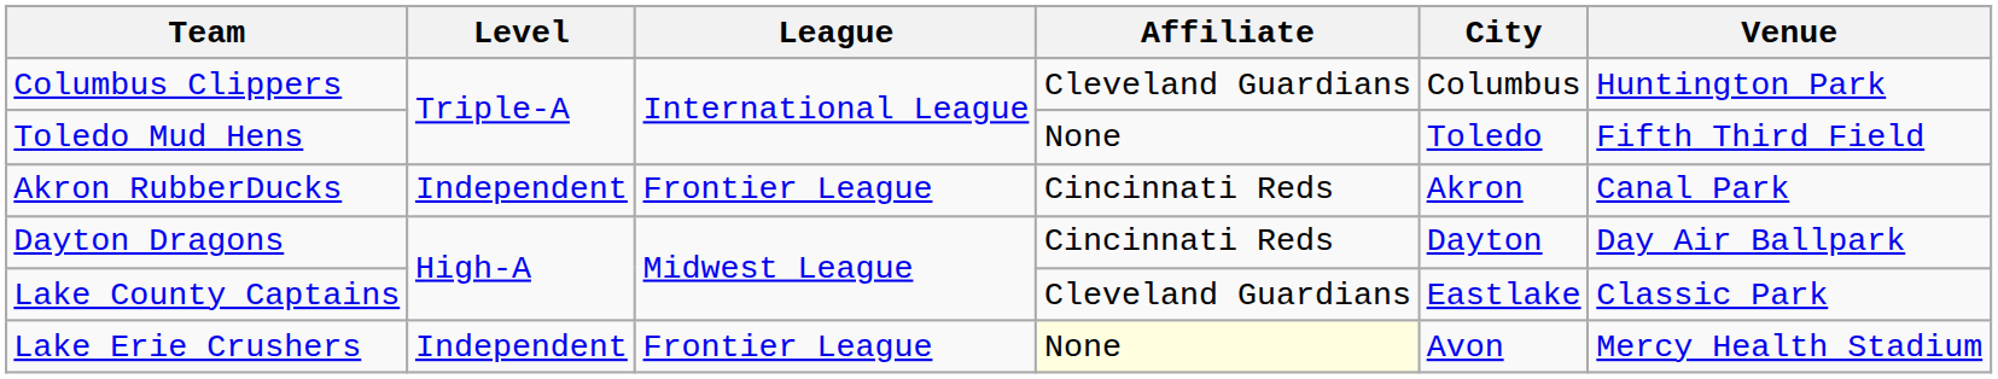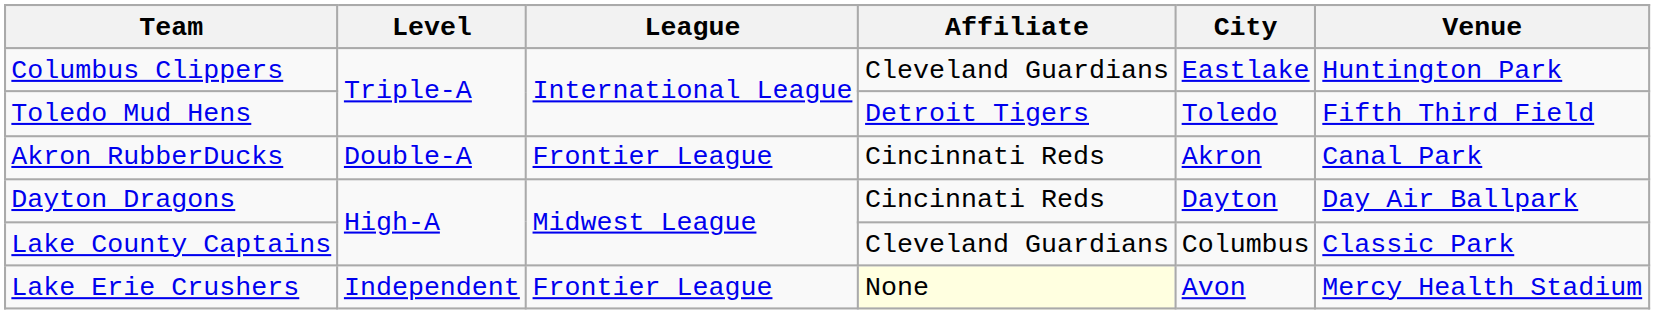Columbus Clippers | City: Columbus -> Eastlake
Toledo Mud Hens | Affiliate: None -> Detroit Tigers
Akron RubberDucks | Level: Independent -> Double-A
Lake County Captains | City: Eastlake -> Columbus
